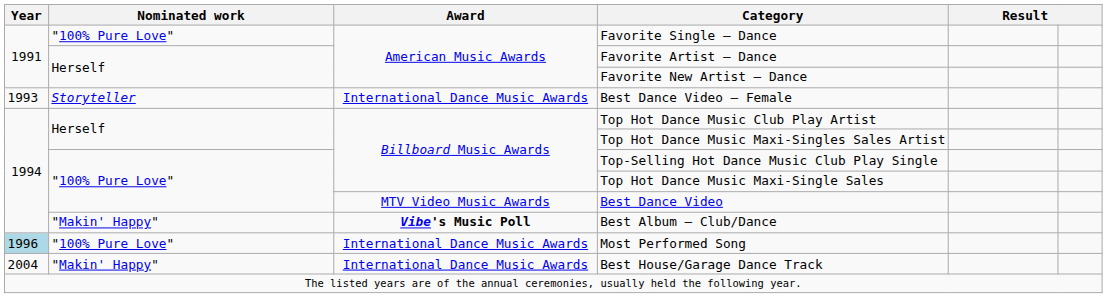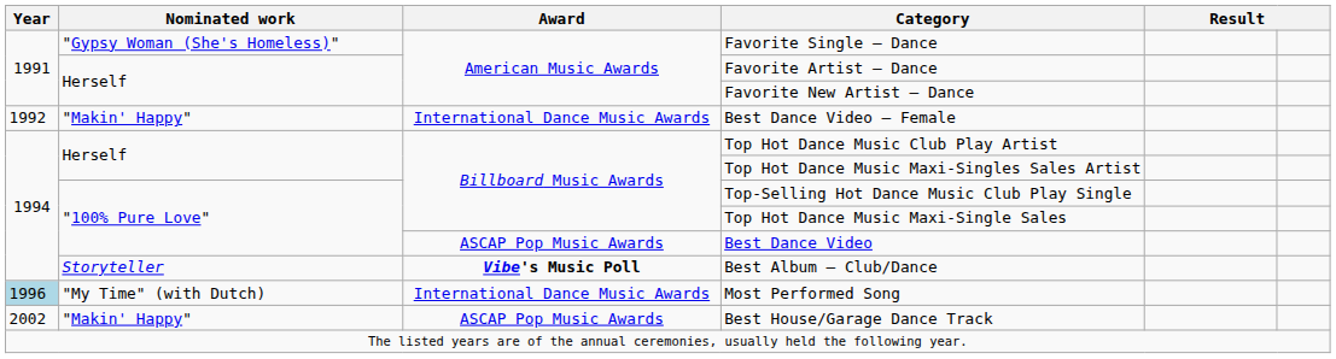Favorite Single – Dance | Nominated work: "100% Pure Love" -> "Gypsy Woman (She's Homeless)"
Best Dance Video – Female | Year: 1993 -> 1992
Best Dance Video – Female | Nominated work: Storyteller -> "Makin' Happy"
Best Dance Video | Award: MTV Video Music Awards -> ASCAP Pop Music Awards
Best Album – Club/Dance | Nominated work: "Makin' Happy" -> Storyteller
Most Performed Song | Nominated work: "100% Pure Love" -> "My Time" (with Dutch)
Best House/Garage Dance Track | Year: 2004 -> 2002
Best House/Garage Dance Track | Award: International Dance Music Awards -> ASCAP Pop Music Awards
